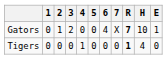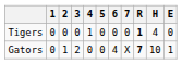rows swapped: Tigers <-> Gators
